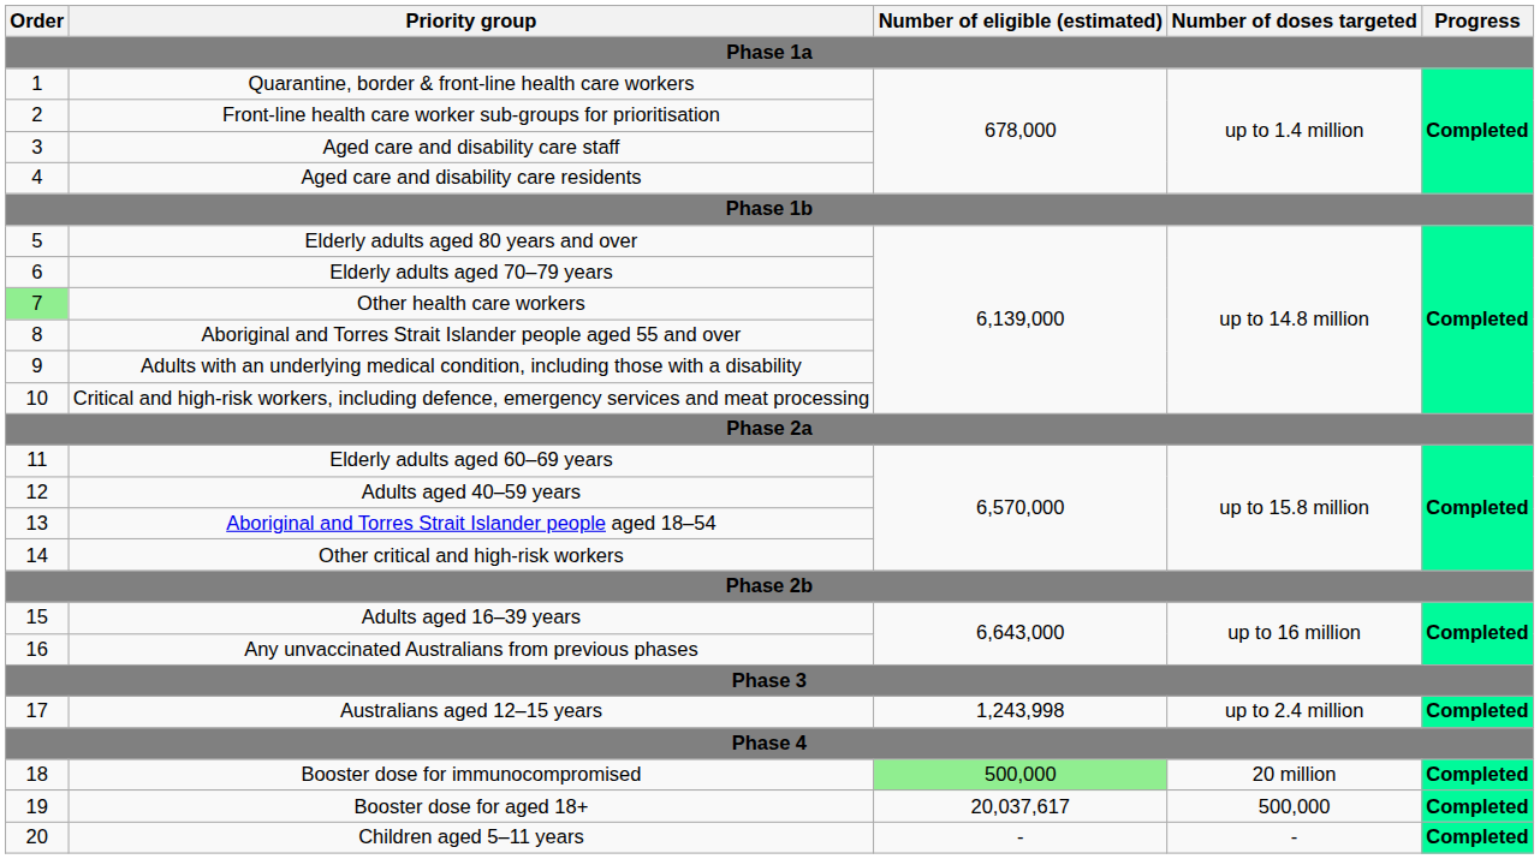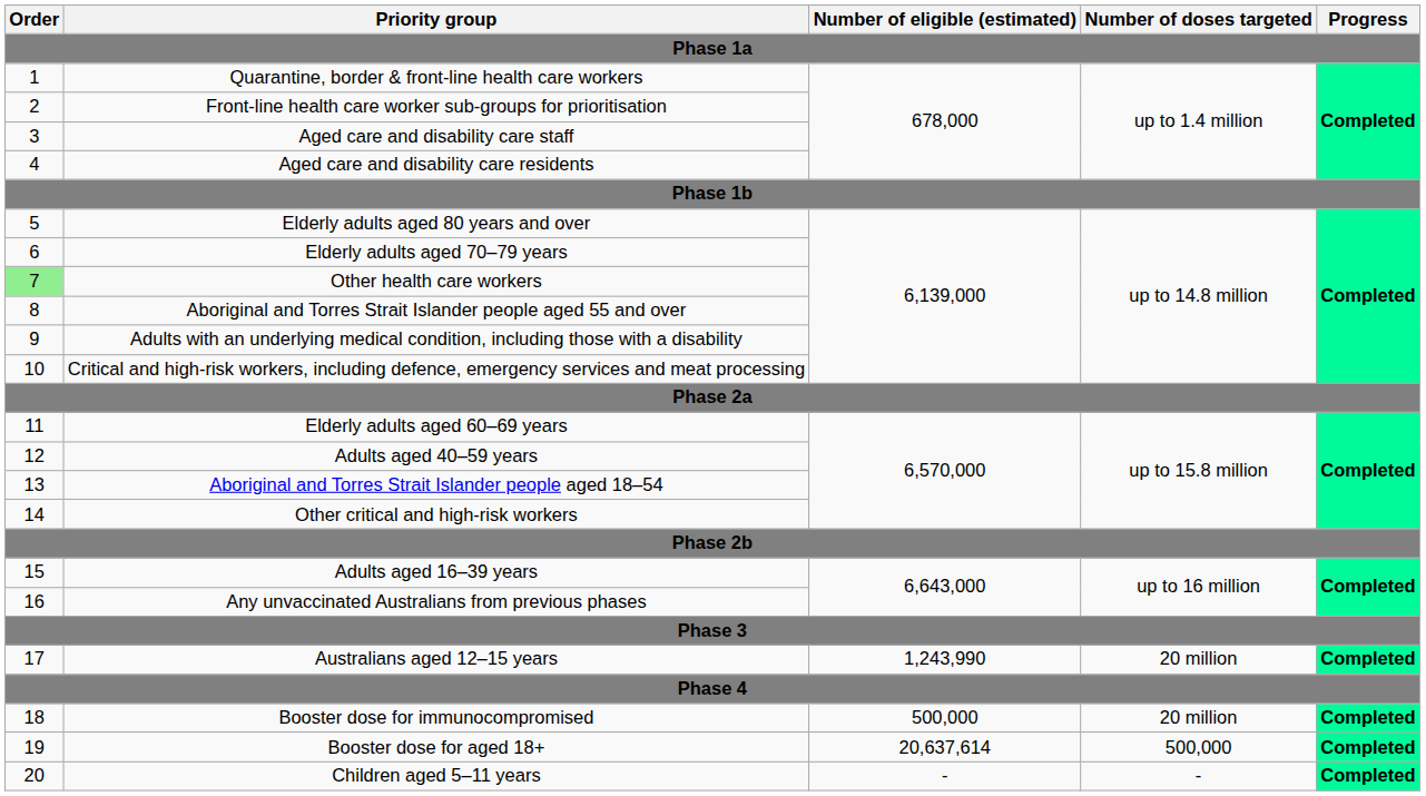Australians aged 12–15 years | Number of eligible (estimated): 1,243,998 -> 1,243,990
Australians aged 12–15 years | Number of doses targeted: up to 2.4 million -> 20 million
Booster dose for immunocompromised | Number of eligible (estimated): lightgreen background -> no background
Booster dose for aged 18+ | Number of eligible (estimated): 20,037,617 -> 20,637,614
